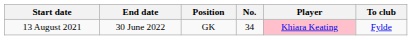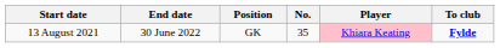13 August 2021 | No.: 34 -> 35
13 August 2021 | To club: normal -> bold
